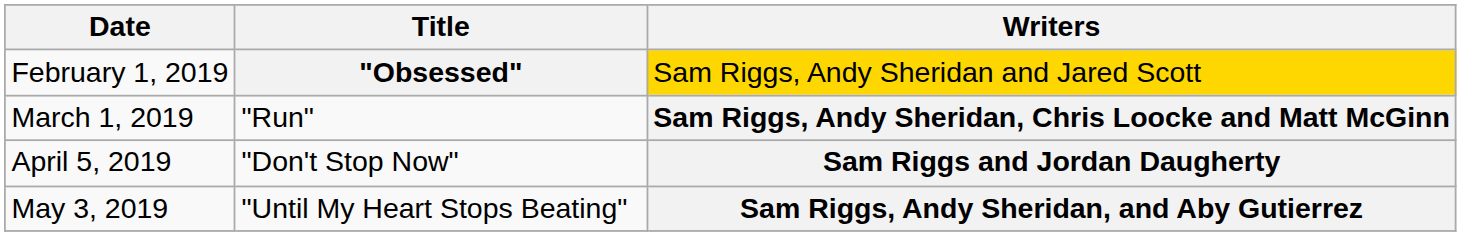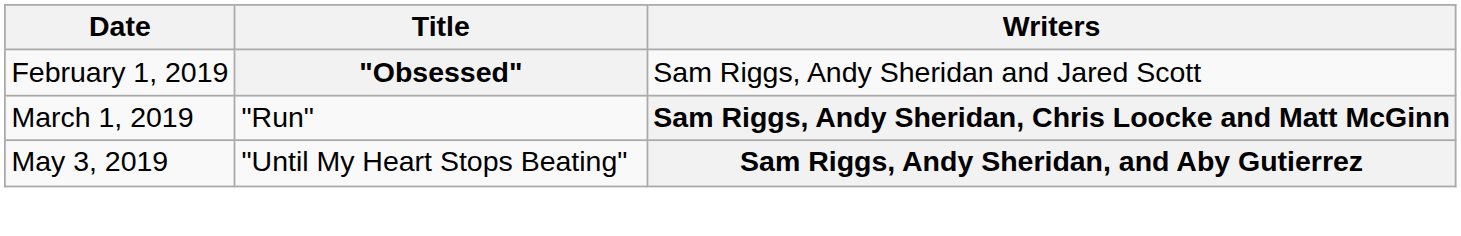February 1, 2019 | Writers: gold background -> no background
- row: April 5, 2019 | "Don't Stop Now" | Sam Riggs and Jordan Daugherty
